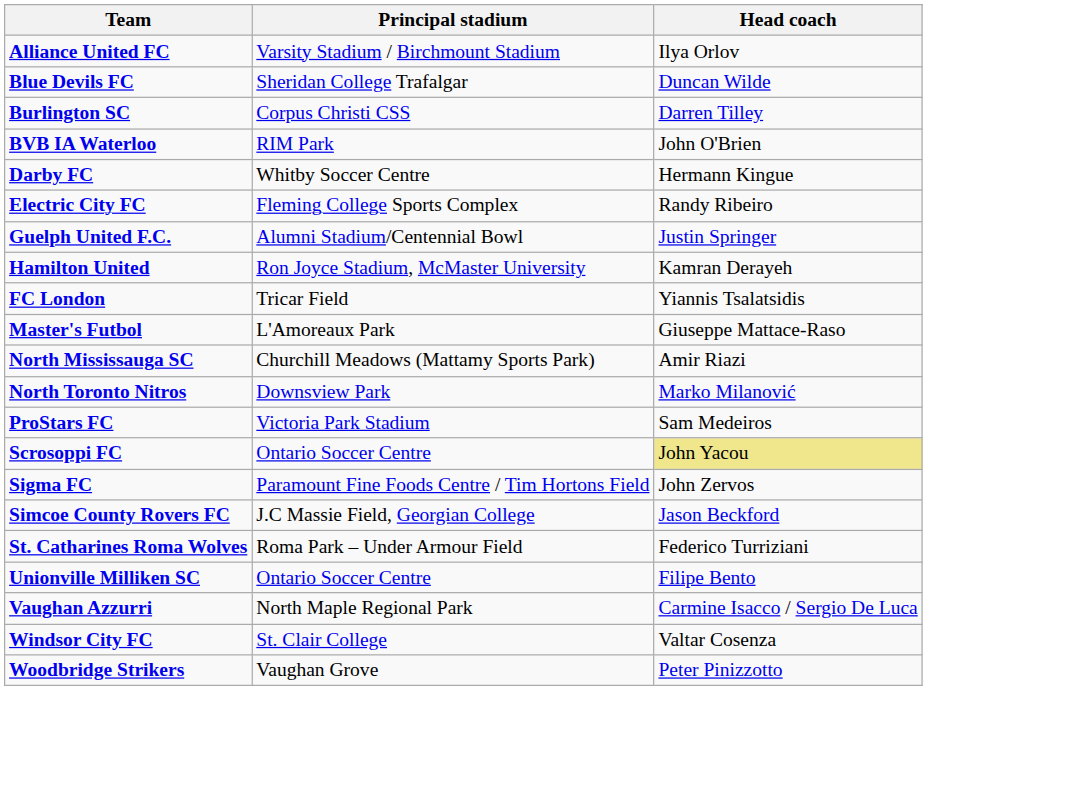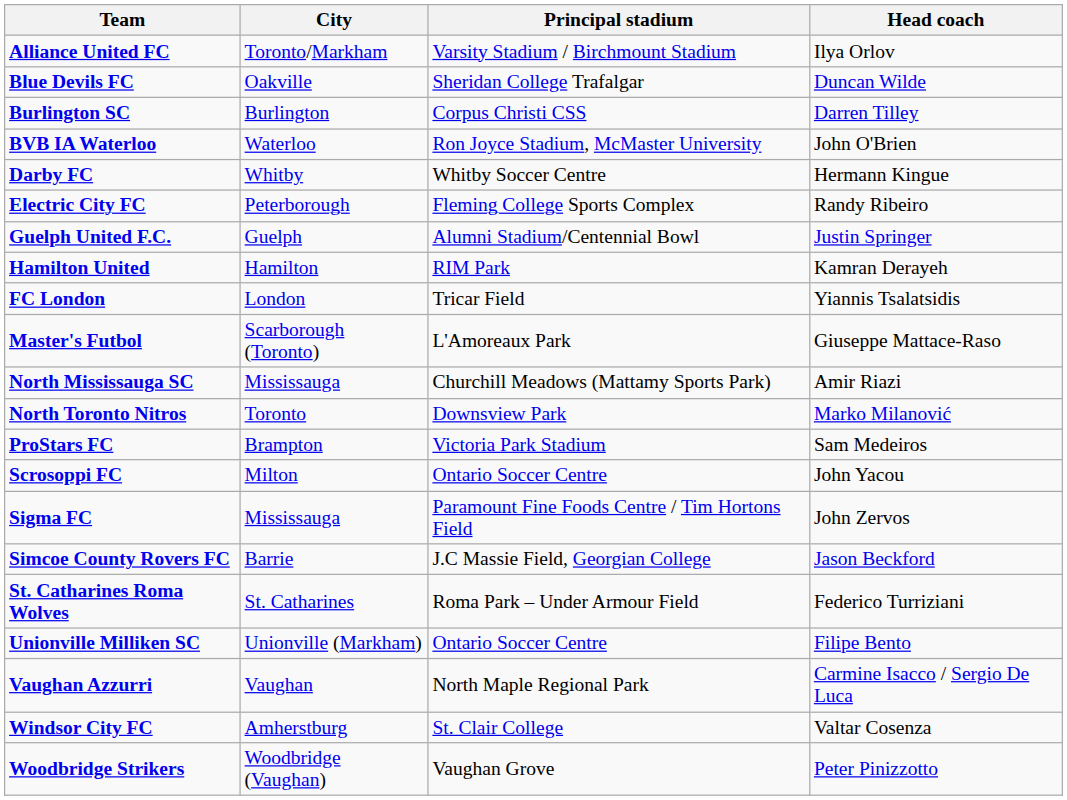+ column: City | Toronto/Markham | Oakville | Burlington | Waterloo | Whitby | Peterborough | Guelph | Hamilton | London | Scarborough (Toronto) | Mississauga | Toronto | Brampton | Milton | Mississauga | Barrie | St. Catharines | Unionville (Markham) | Vaughan | Amherstburg | Woodbridge (Vaughan)
BVB IA Waterloo | Principal stadium: RIM Park -> Ron Joyce Stadium, McMaster University
Hamilton United | Principal stadium: Ron Joyce Stadium, McMaster University -> RIM Park
Scrosoppi FC | Head coach: khaki background -> no background
